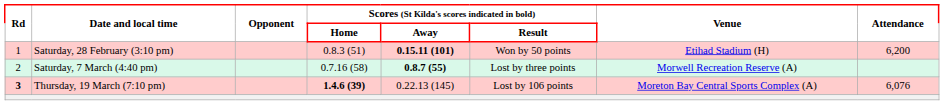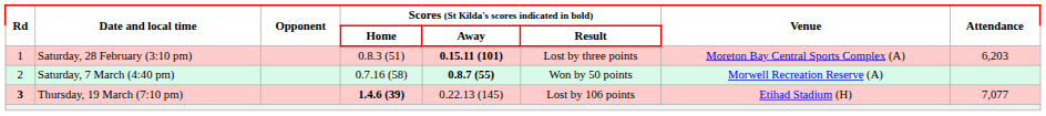Saturday, 28 February (3:10 pm) | column 6: Won by 50 points -> Lost by three points
Saturday, 28 February (3:10 pm) | column 7: Etihad Stadium (H) -> Moreton Bay Central Sports Complex (A)
Saturday, 28 February (3:10 pm) | column 8: 6,200 -> 6,203
Saturday, 7 March (4:40 pm) | column 6: Lost by three points -> Won by 50 points
Thursday, 19 March (7:10 pm) | column 7: Moreton Bay Central Sports Complex (A) -> Etihad Stadium (H)
Thursday, 19 March (7:10 pm) | column 8: 6,076 -> 7,077
